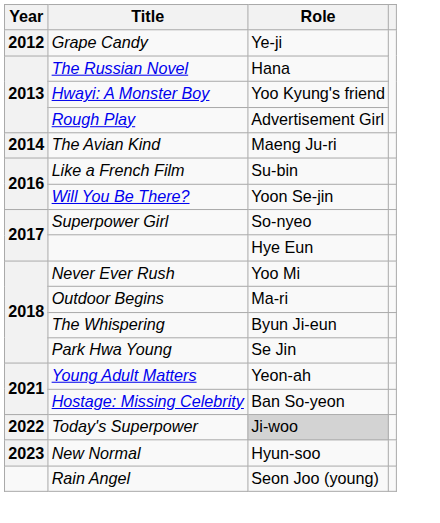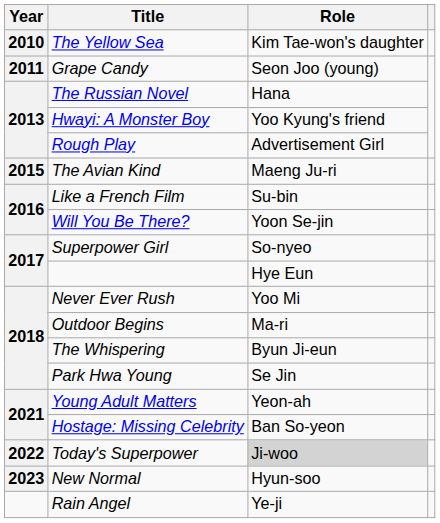+ row: 2010 | The Yellow Sea | Kim Tae-won's daughter
Grape Candy | Year: 2012 -> 2011
Grape Candy | Role: Ye-ji -> Seon Joo (young)
The Avian Kind | Year: 2014 -> 2015
Rain Angel | Role: Seon Joo (young) -> Ye-ji
